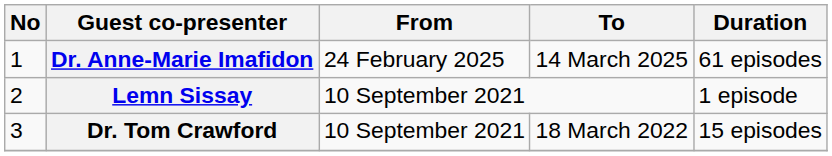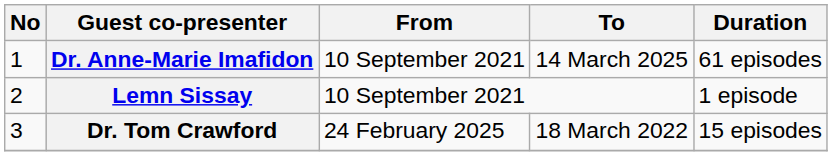Dr. Anne-Marie Imafidon | From: 24 February 2025 -> 10 September 2021
Dr. Tom Crawford | From: 10 September 2021 -> 24 February 2025
